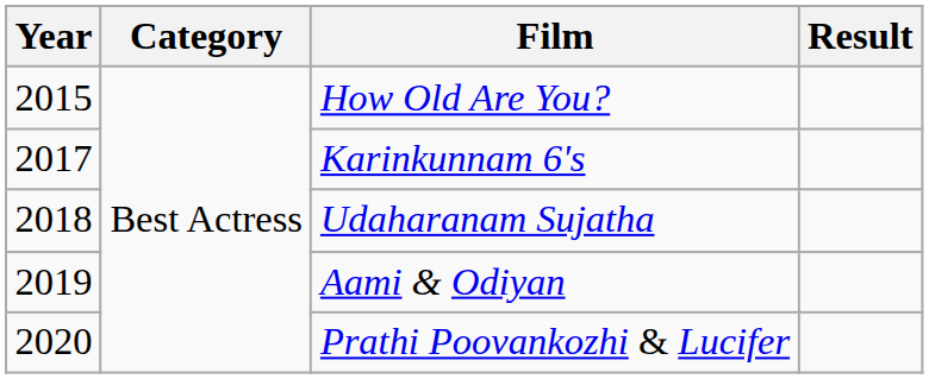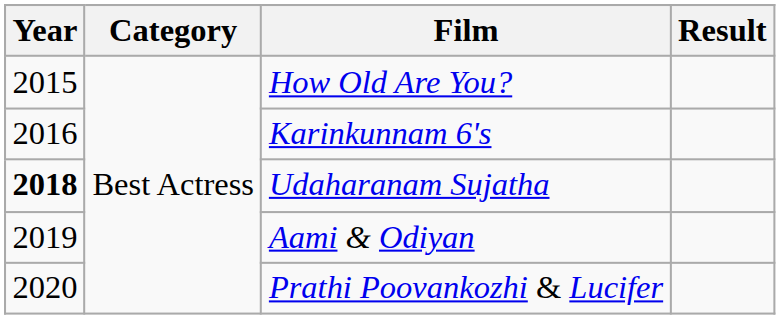Karinkunnam 6's | Year: 2017 -> 2016
Udaharanam Sujatha | Year: normal -> bold
